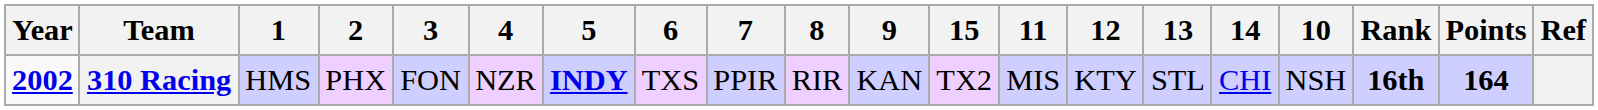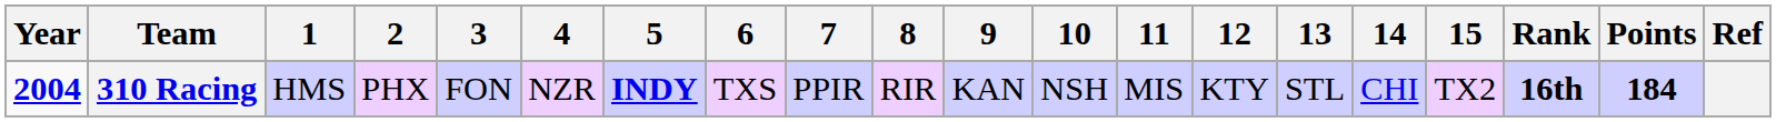columns swapped: 10 <-> 15
310 Racing | Year: 2002 -> 2004
310 Racing | Points: 164 -> 184
